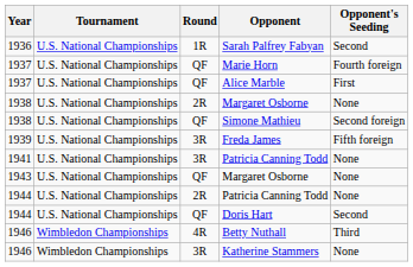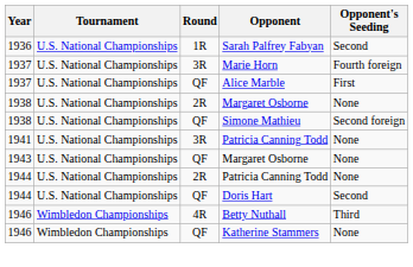Marie Horn | Round: QF -> 3R
- row: 1939 | U.S. National Championships | 3R | Freda James | Fifth foreign
Katherine Stammers | Round: 3R -> QF
